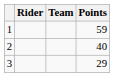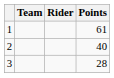columns swapped: Rider <-> Team
1 | Points: 59 -> 61
3 | Points: 29 -> 28
